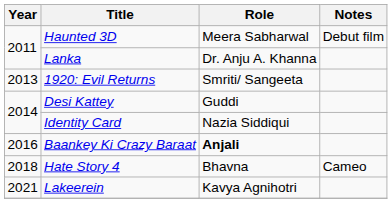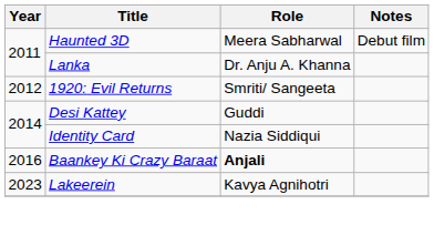1920: Evil Returns | Year: 2013 -> 2012
- row: 2018 | Hate Story 4 | Bhavna | Cameo
Lakeerein | Year: 2021 -> 2023
